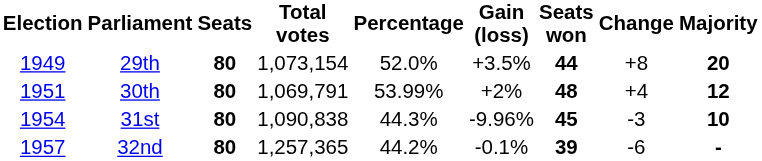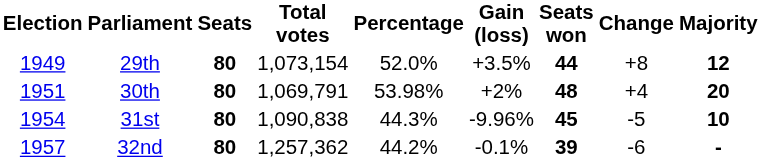29th | Majority: 20 -> 12
30th | Percentage: 53.99% -> 53.98%
30th | Majority: 12 -> 20
31st | Change: -3 -> -5
32nd | Total votes: 1,257,365 -> 1,257,362
